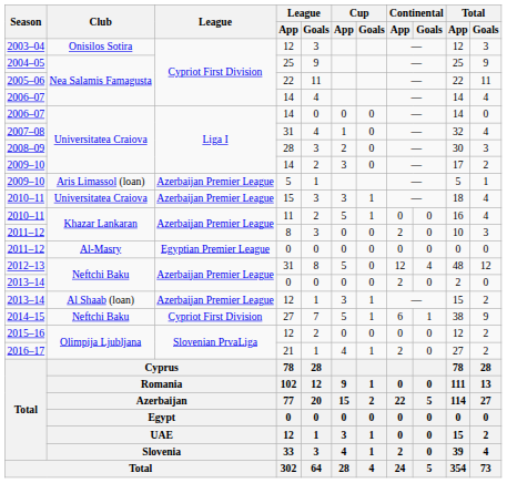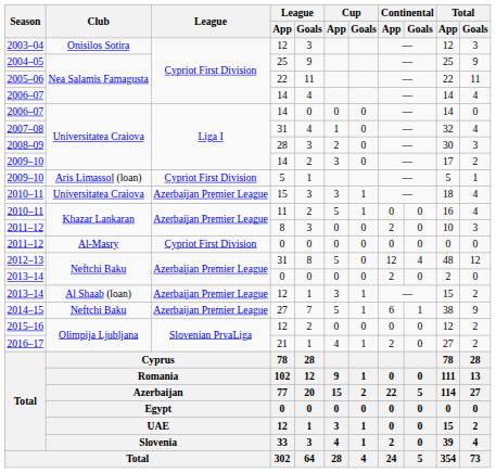2009–10 / Aris Limassol (loan) | League: Azerbaijan Premier League -> Cypriot First Division
2011–12 / Al-Masry | League: Egyptian Premier League -> Cypriot First Division
2014–15 | League: Cypriot First Division -> Azerbaijan Premier League
